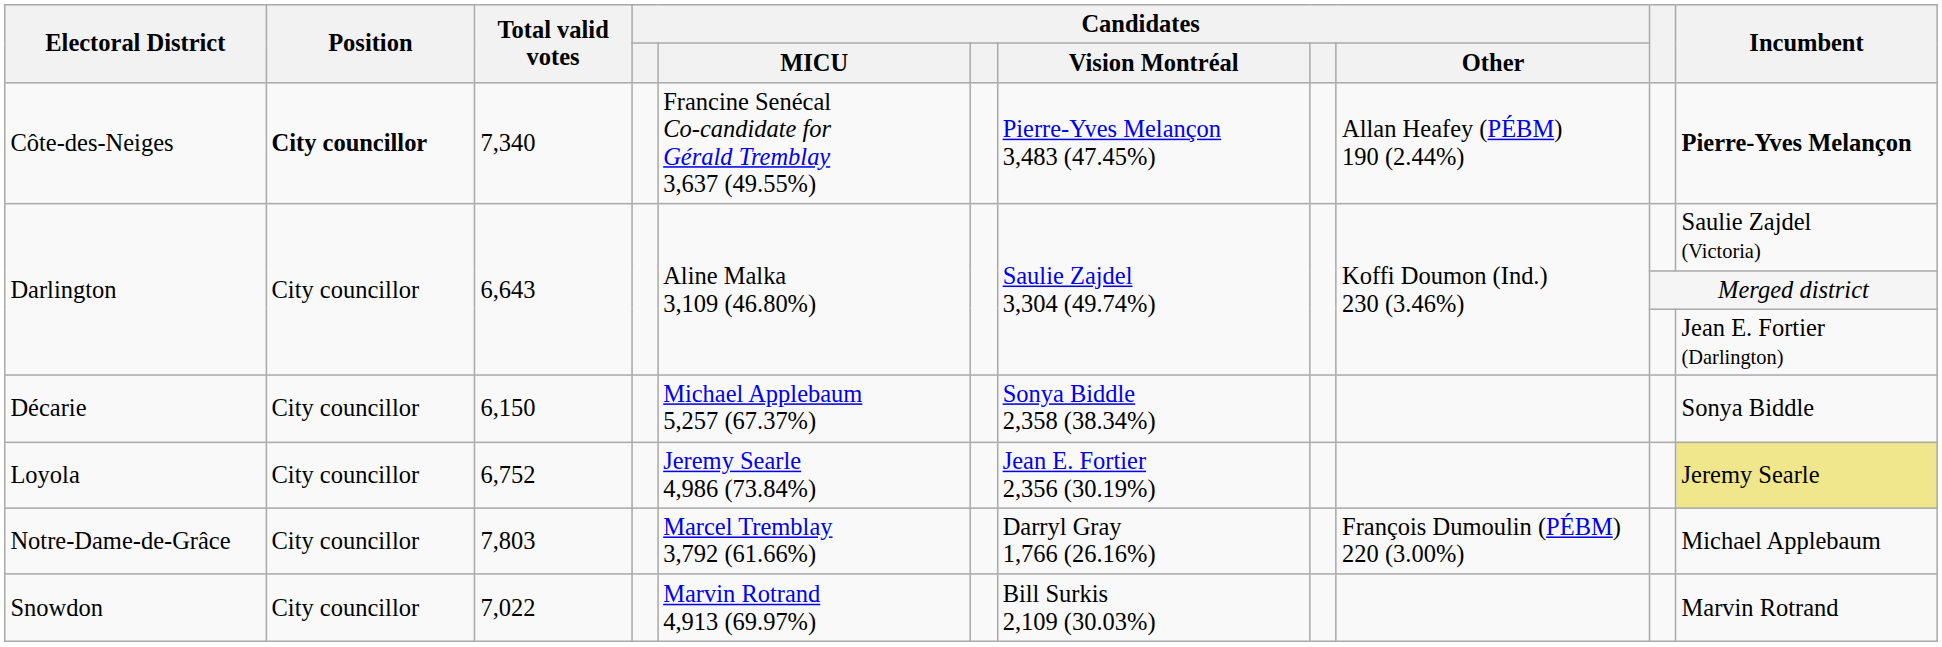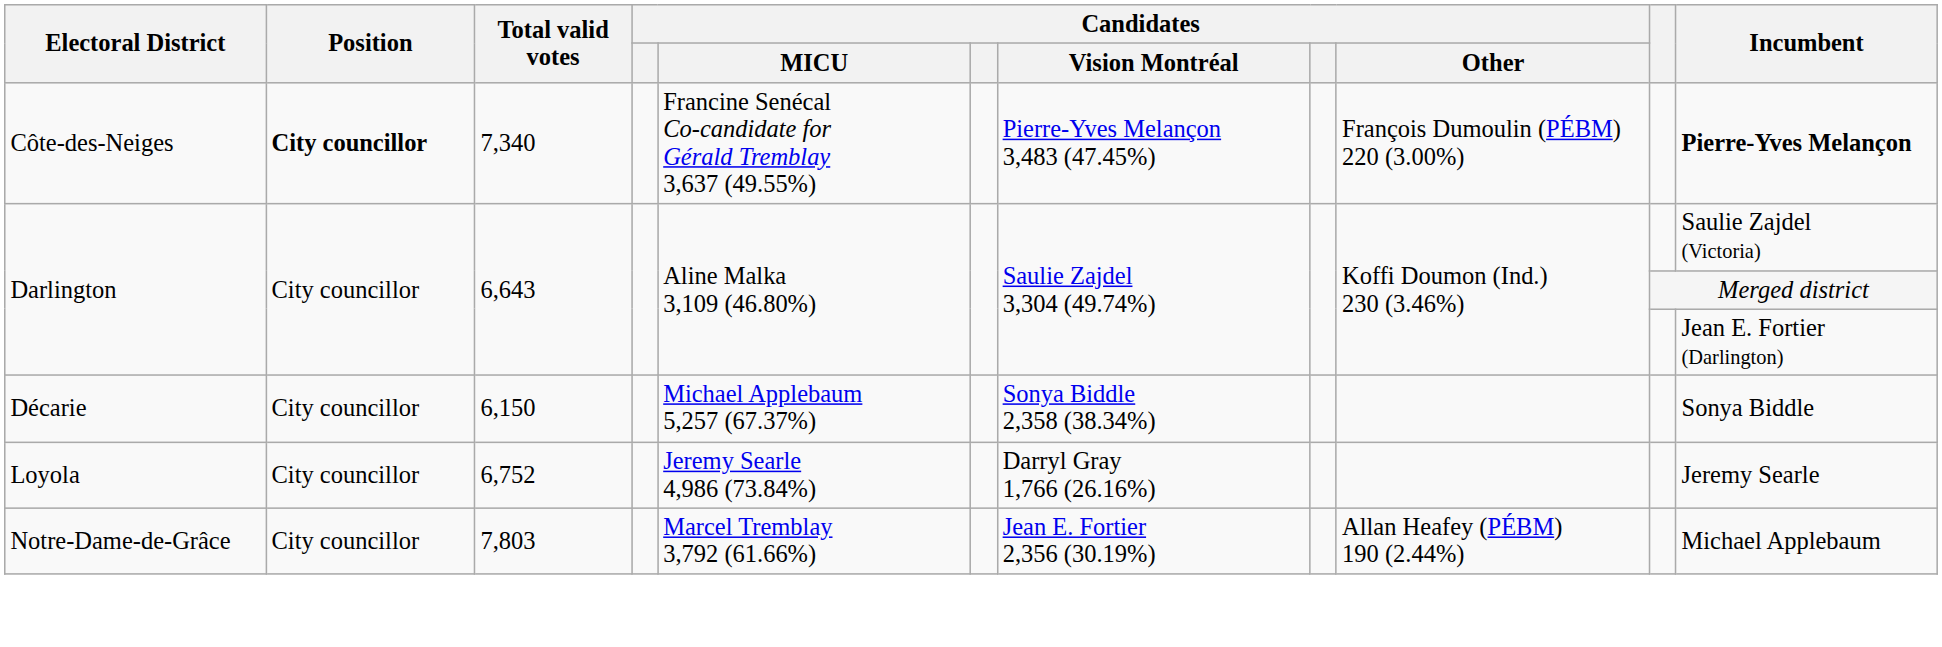Côte-des-Neiges | Candidates / Other: Allan Heafey (PÉBM) 190 (2.44%) -> François Dumoulin (PÉBM) 220 (3.00%)
Loyola | Candidates / Vision Montréal: Jean E. Fortier 2,356 (30.19%) -> Darryl Gray 1,766 (26.16%)
Loyola | Incumbent: khaki background -> no background
Notre-Dame-de-Grâce | Candidates / Vision Montréal: Darryl Gray 1,766 (26.16%) -> Jean E. Fortier 2,356 (30.19%)
Notre-Dame-de-Grâce | Candidates / Other: François Dumoulin (PÉBM) 220 (3.00%) -> Allan Heafey (PÉBM) 190 (2.44%)
- row: Snowdon | City councillor | 7,022 | Marvin Rotrand 4,913 (69.97%) | Bill Surkis 2,109 (30.03%) | Marvin Rotrand
